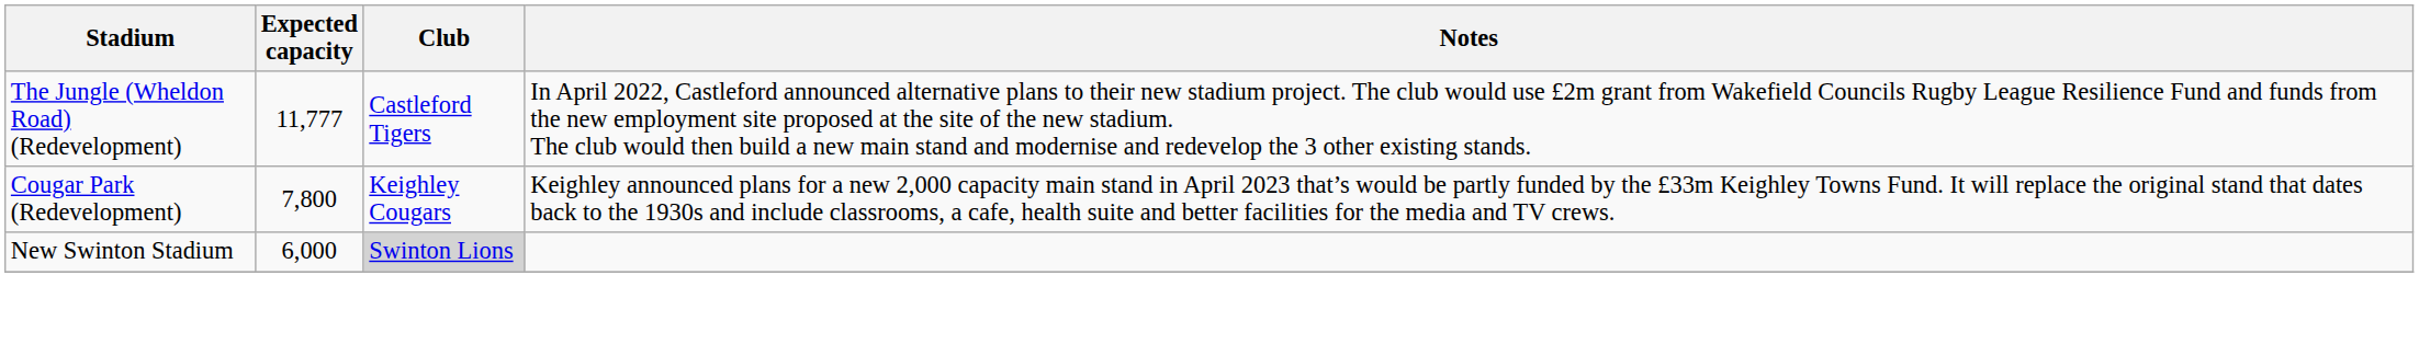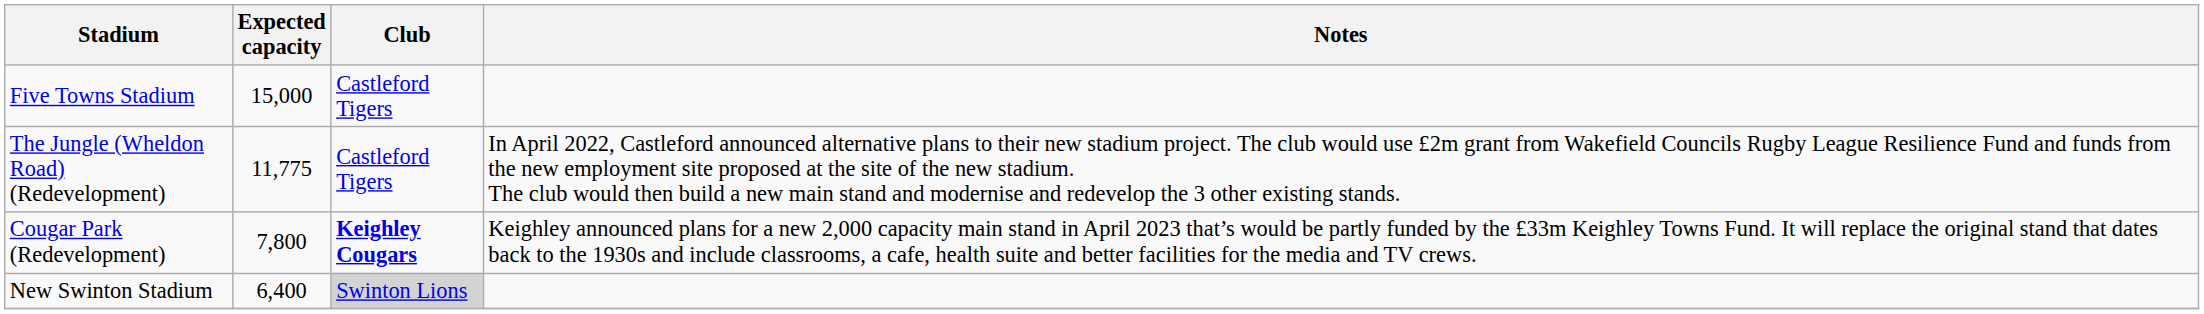+ row: Five Towns Stadium | 15,000 | Castleford Tigers
The Jungle (Wheldon Road) (Redevelopment) | Expected capacity: 11,777 -> 11,775
Cougar Park (Redevelopment) | Club: normal -> bold
New Swinton Stadium | Expected capacity: 6,000 -> 6,400
